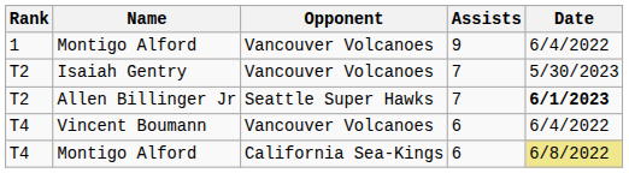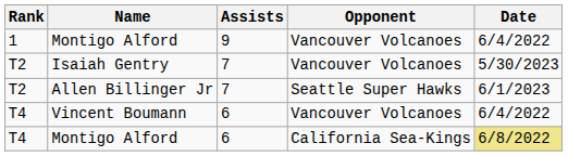columns swapped: Assists <-> Opponent
Allen Billinger Jr | Date: bold -> normal
